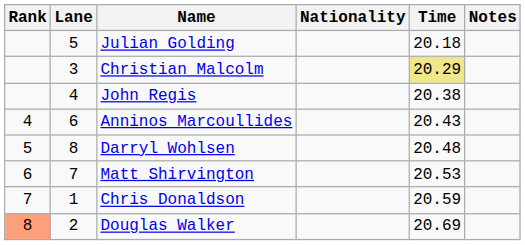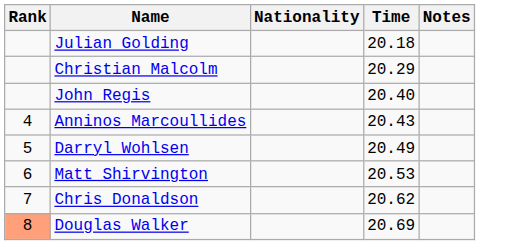- column: Lane | 5 | 3 | 4 | 6 | 8 | 7 | 1 | 2
Christian Malcolm | Time: khaki background -> no background
John Regis | Time: 20.38 -> 20.40
Darryl Wohlsen | Time: 20.48 -> 20.49
Chris Donaldson | Time: 20.59 -> 20.62
